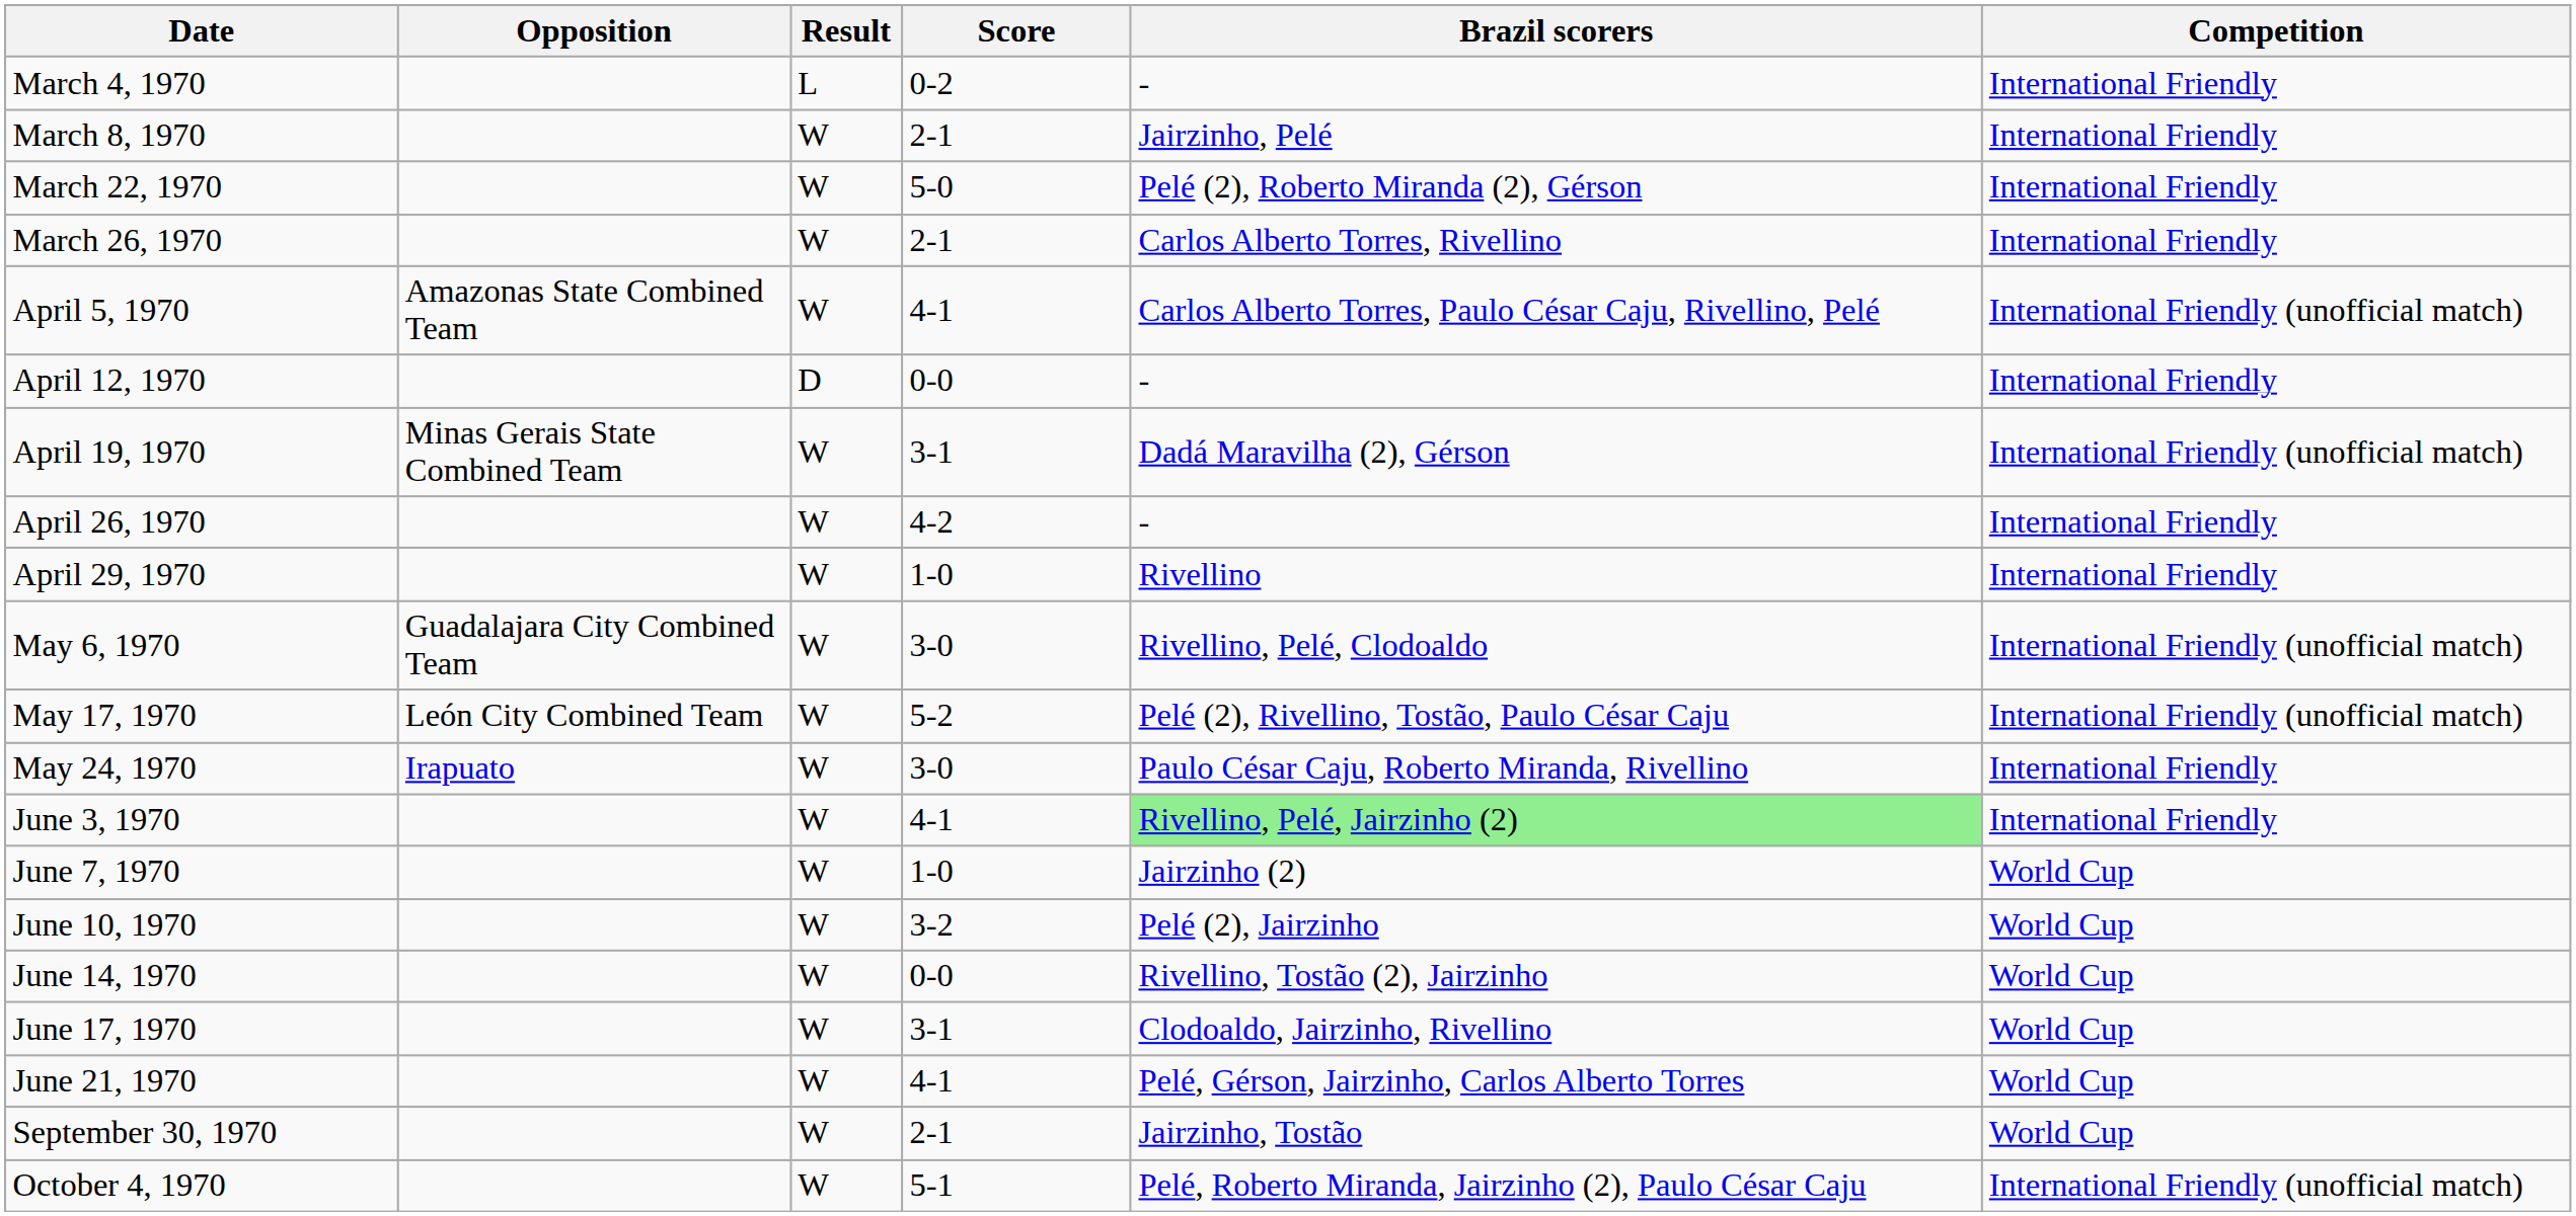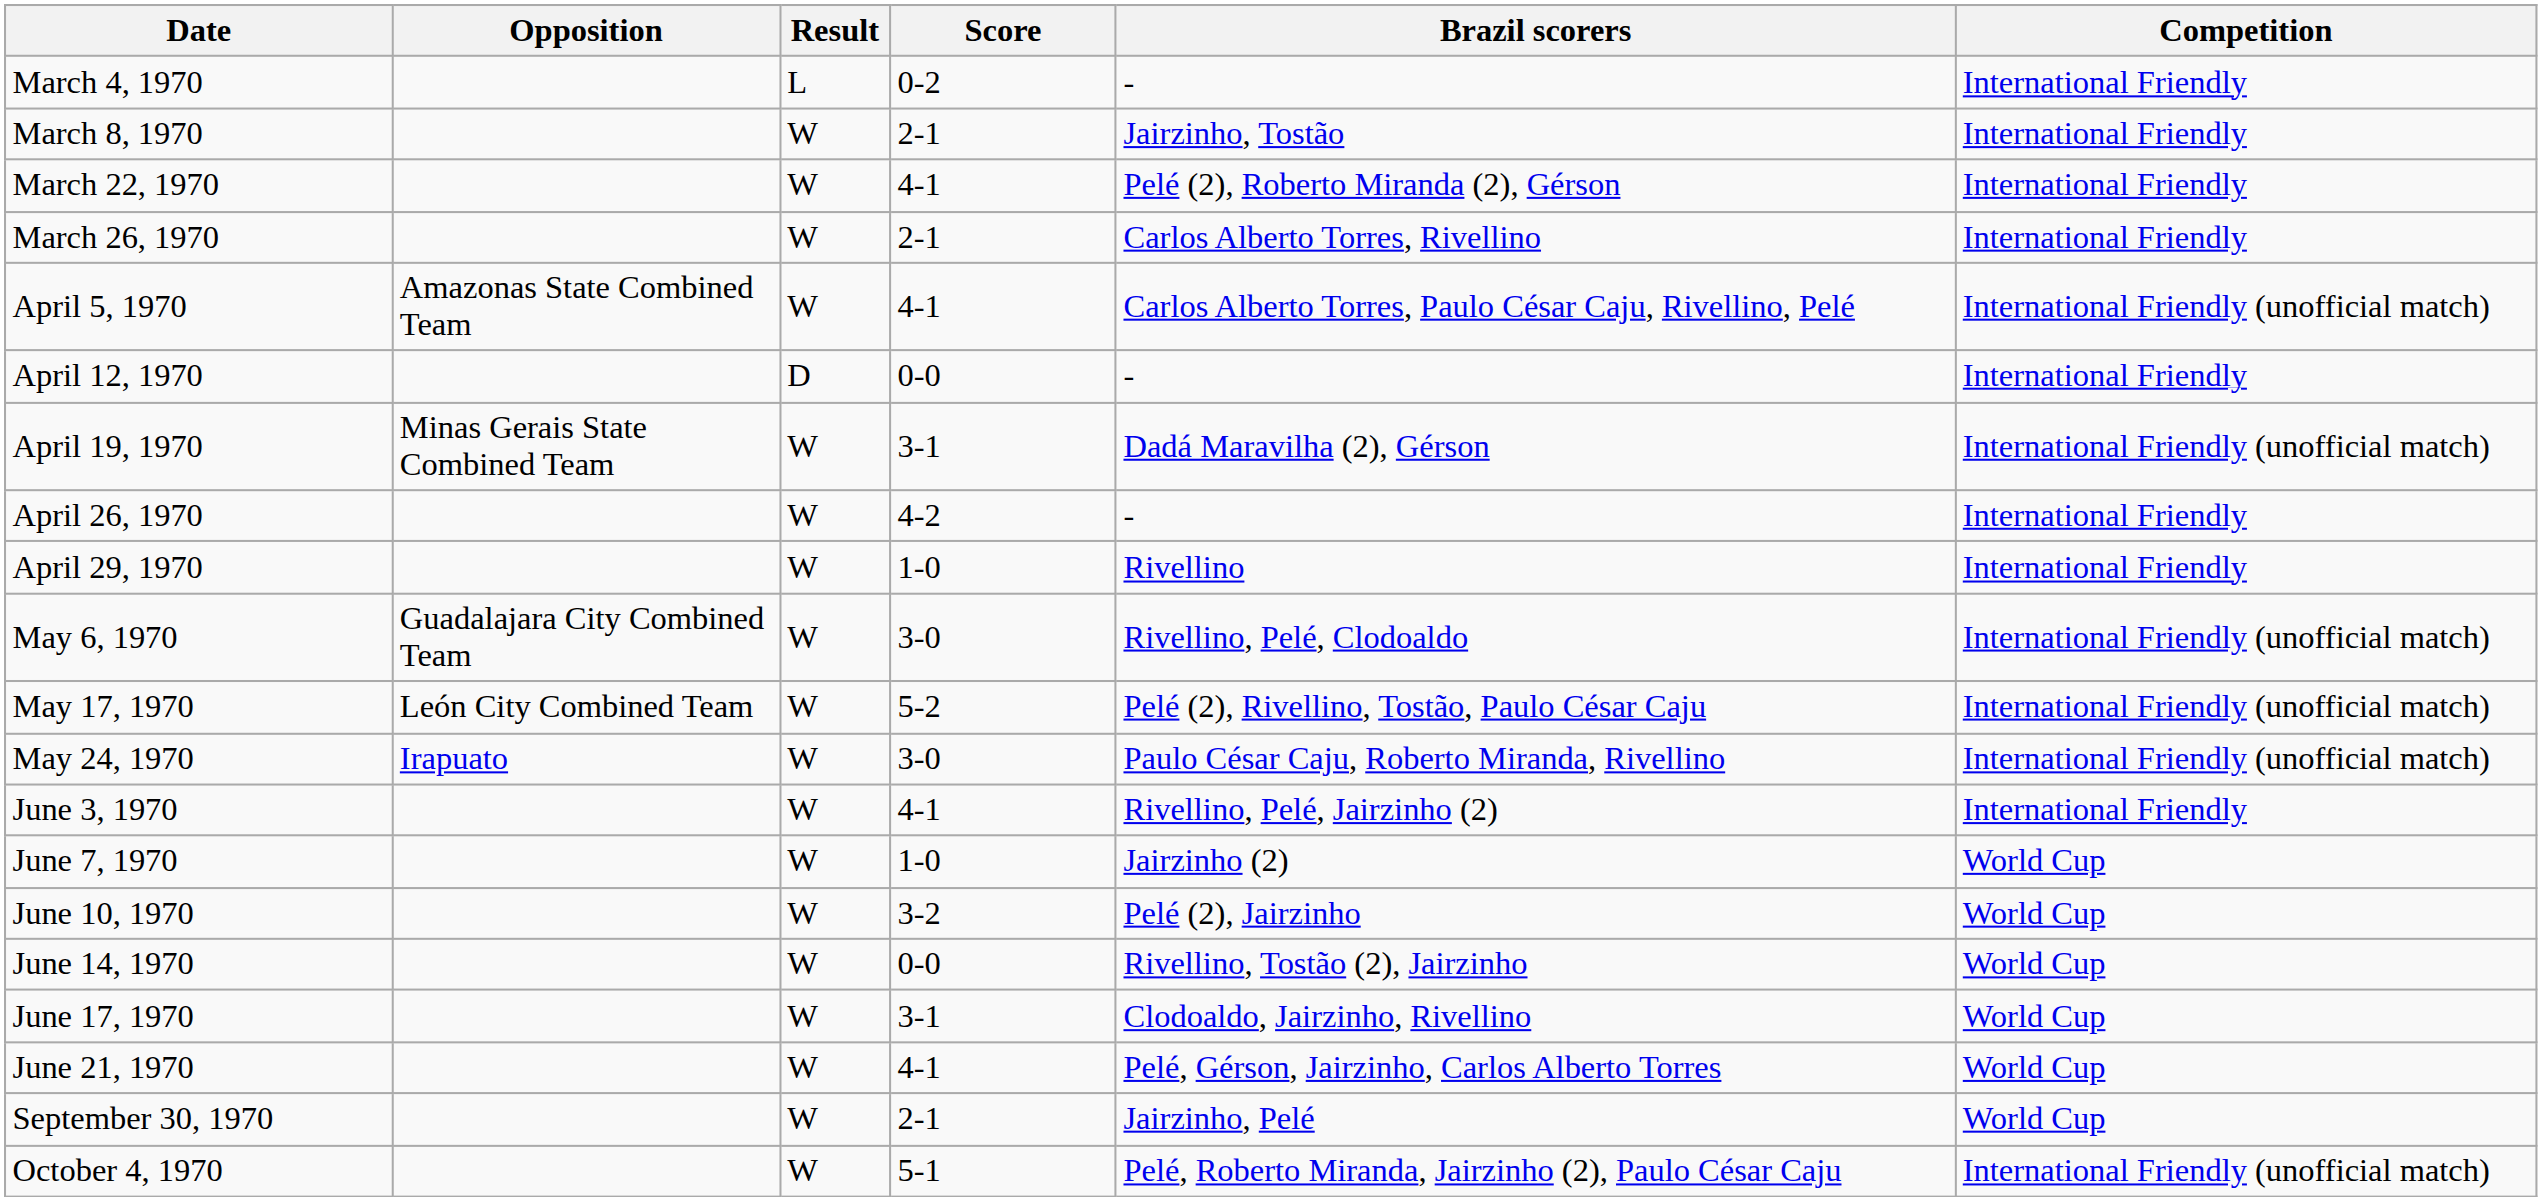March 8, 1970 | Brazil scorers: Jairzinho, Pelé -> Jairzinho, Tostão
March 22, 1970 | Score: 5-0 -> 4-1
May 24, 1970 | Competition: International Friendly -> International Friendly (unofficial match)
June 3, 1970 | Brazil scorers: lightgreen background -> no background
September 30, 1970 | Brazil scorers: Jairzinho, Tostão -> Jairzinho, Pelé
